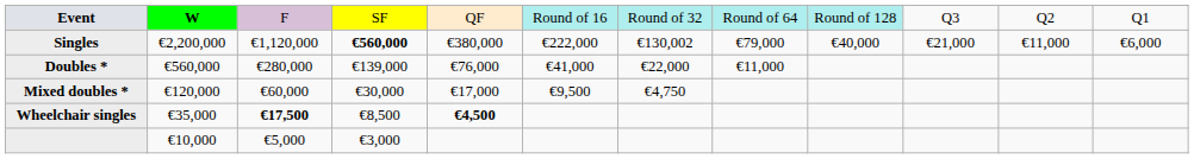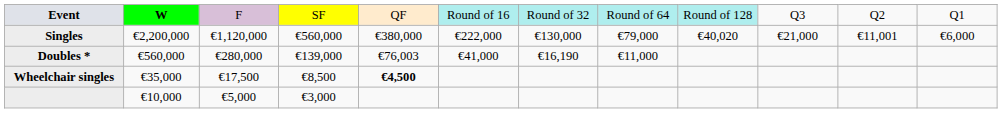Singles | column 4: bold -> normal
Singles | column 7: €130,002 -> €130,000
Singles | column 9: €40,000 -> €40,020
Singles | column 11: €11,000 -> €11,001
Doubles * | column 5: €76,000 -> €76,003
Doubles * | column 7: €22,000 -> €16,190
- row: Mixed doubles * | €120,000 | €60,000 | €30,000 | €17,000 | €9,500 | €4,750
Wheelchair singles | column 3: bold -> normal
